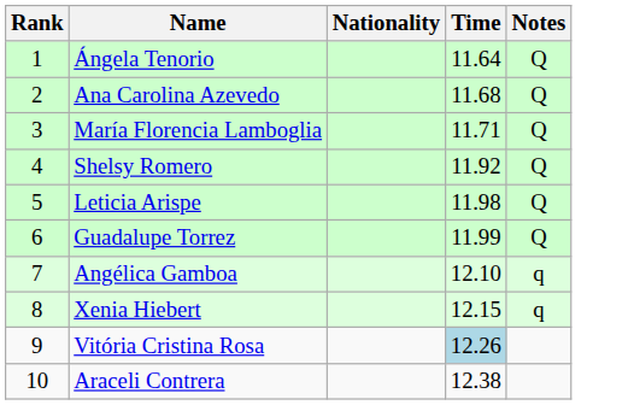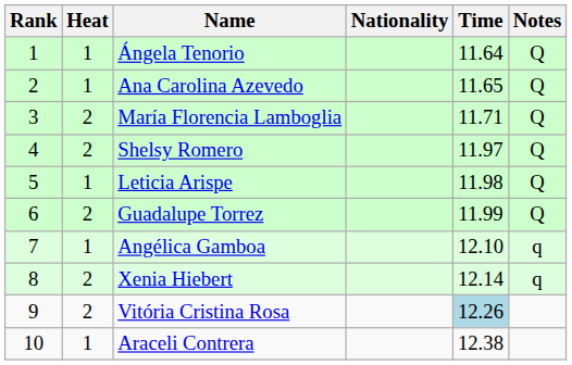+ column: Heat | 1 | 1 | 2 | 2 | 1 | 2 | 1 | 2 | 2 | 1
Ana Carolina Azevedo | Time: 11.68 -> 11.65
Shelsy Romero | Time: 11.92 -> 11.97
Xenia Hiebert | Time: 12.15 -> 12.14
